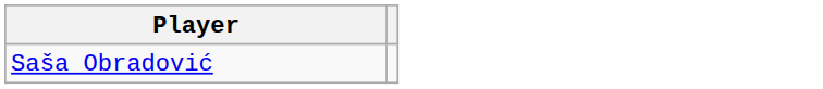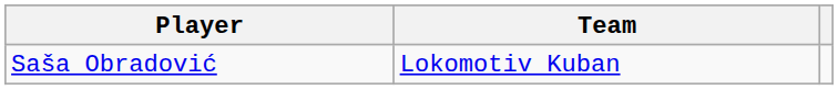+ column: Team | Lokomotiv Kuban
